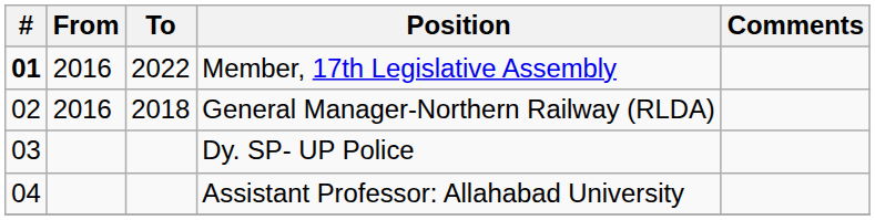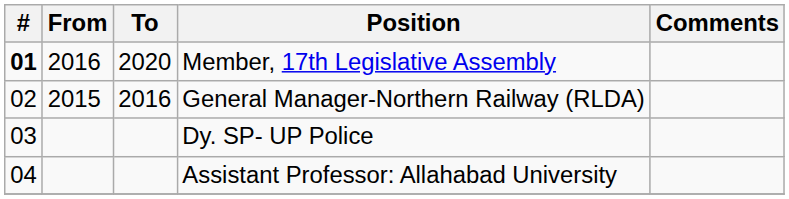Member, 17th Legislative Assembly | To: 2022 -> 2020
General Manager-Northern Railway (RLDA) | From: 2016 -> 2015
General Manager-Northern Railway (RLDA) | To: 2018 -> 2016
